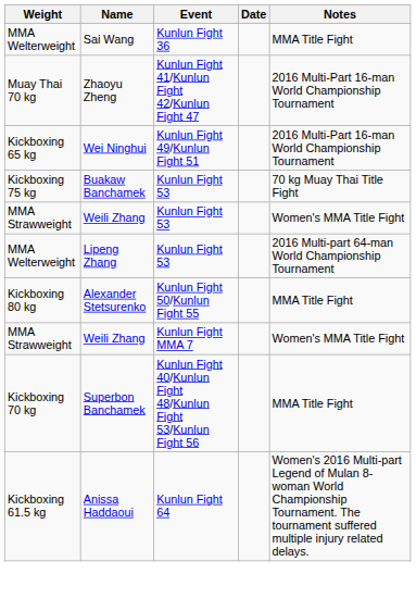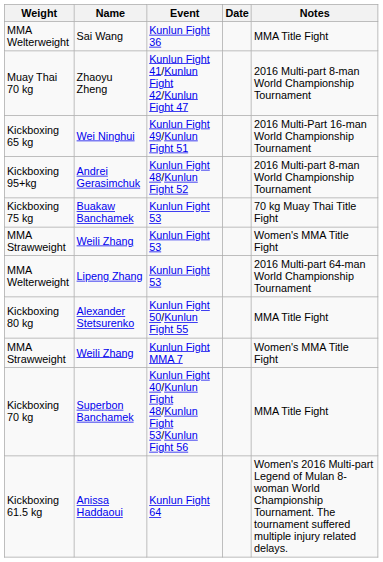Zhaoyu Zheng | Notes: 2016 Multi-Part 16-man World Championship Tournament -> 2016 Multi-part 8-man World Championship Tournament
+ row: Kickboxing 95+kg | Andrei Gerasimchuk | Kunlun Fight 48/Kunlun Fight 52 | 2016 Multi-part 8-man World Championship Tournament
